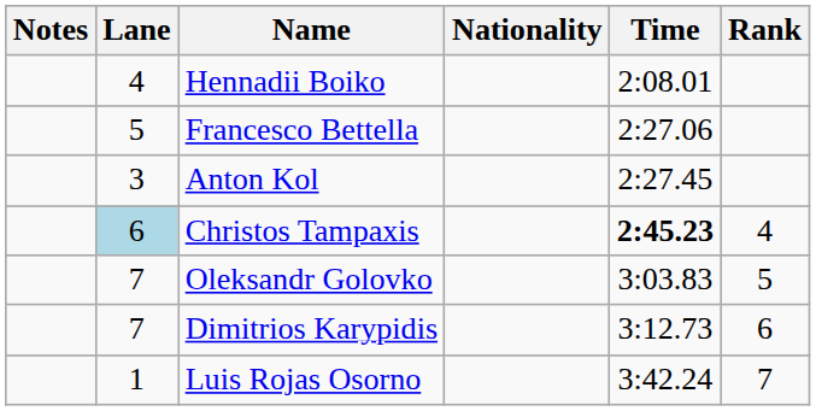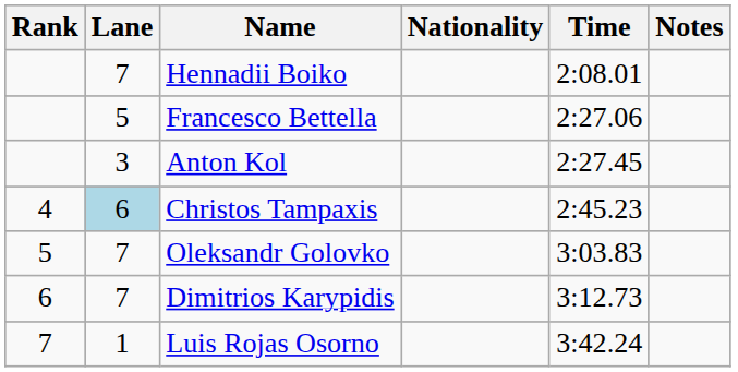columns swapped: Rank <-> Notes
Hennadii Boiko | Lane: 4 -> 7
Christos Tampaxis | Time: bold -> normal
